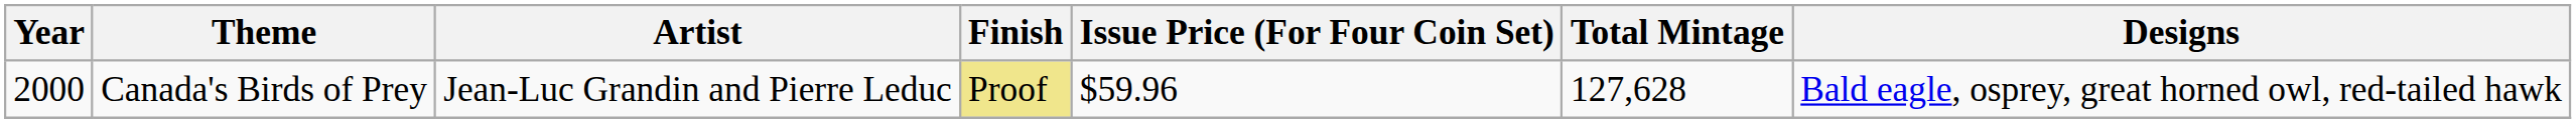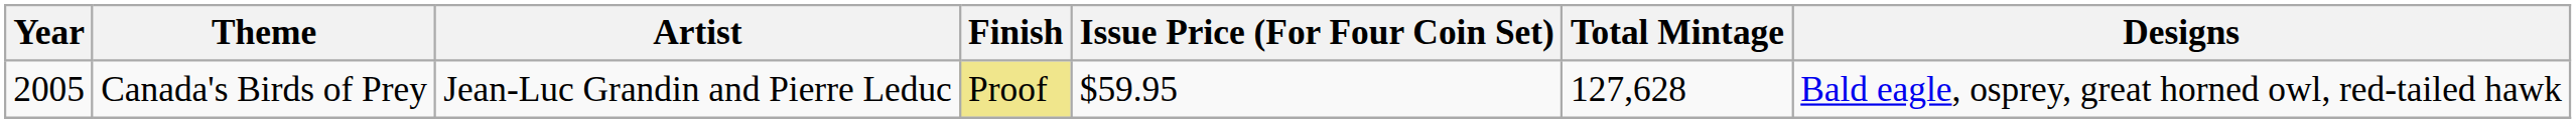Canada's Birds of Prey | Year: 2000 -> 2005
Canada's Birds of Prey | Issue Price (For Four Coin Set): $59.96 -> $59.95
